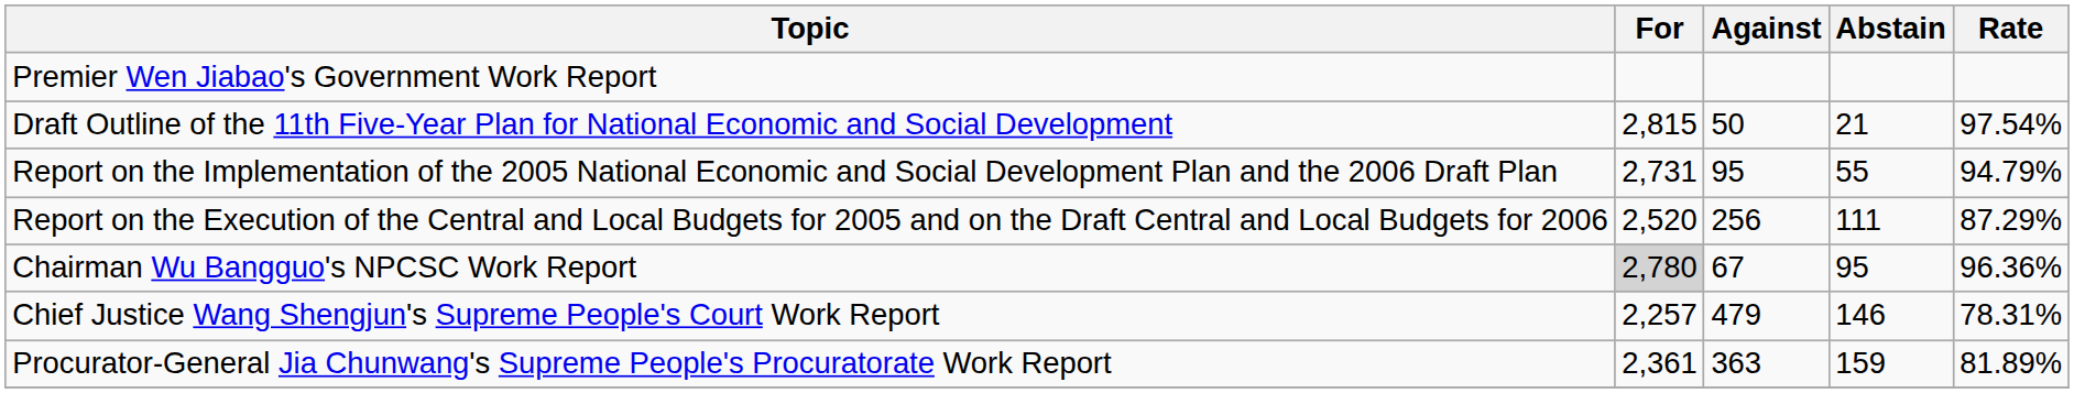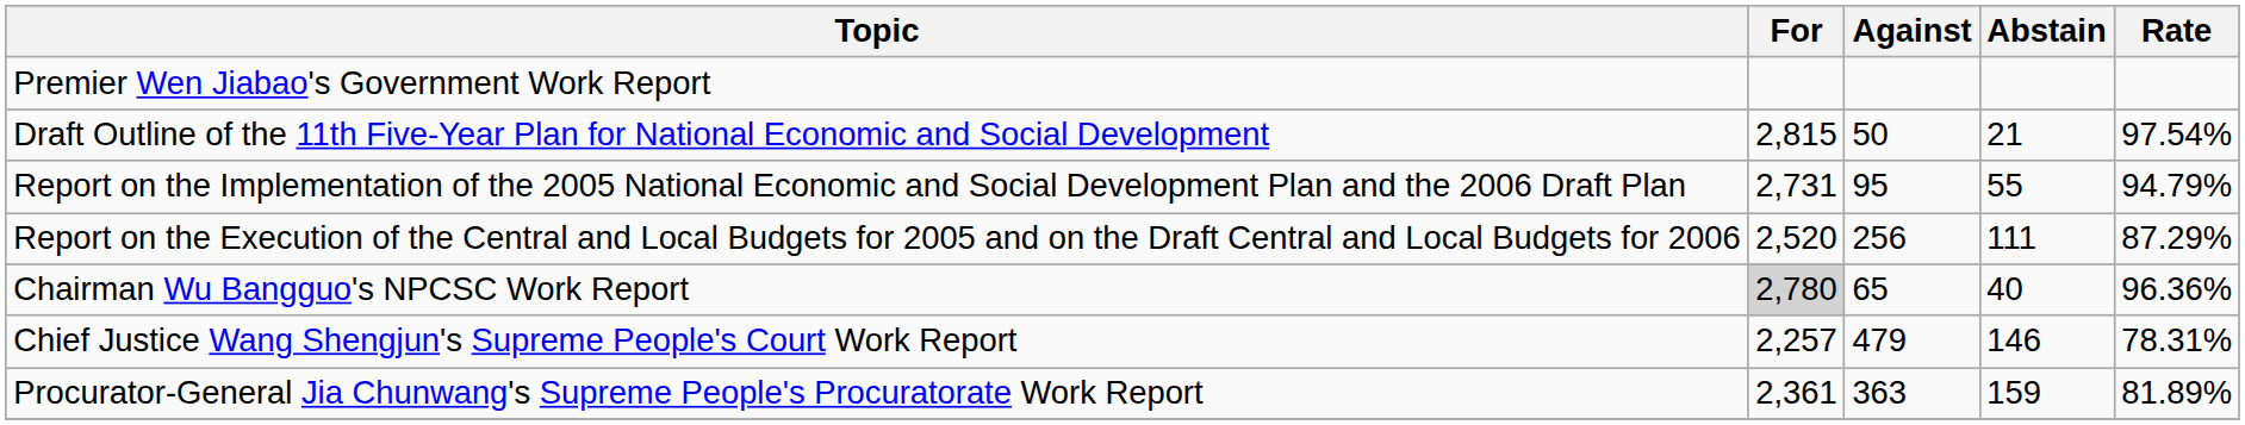Chairman Wu Bangguo's NPCSC Work Report | Against: 67 -> 65
Chairman Wu Bangguo's NPCSC Work Report | Abstain: 95 -> 40
